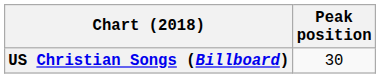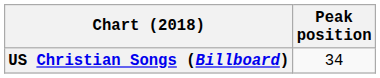US Christian Songs (Billboard) | Peak position: 30 -> 34
